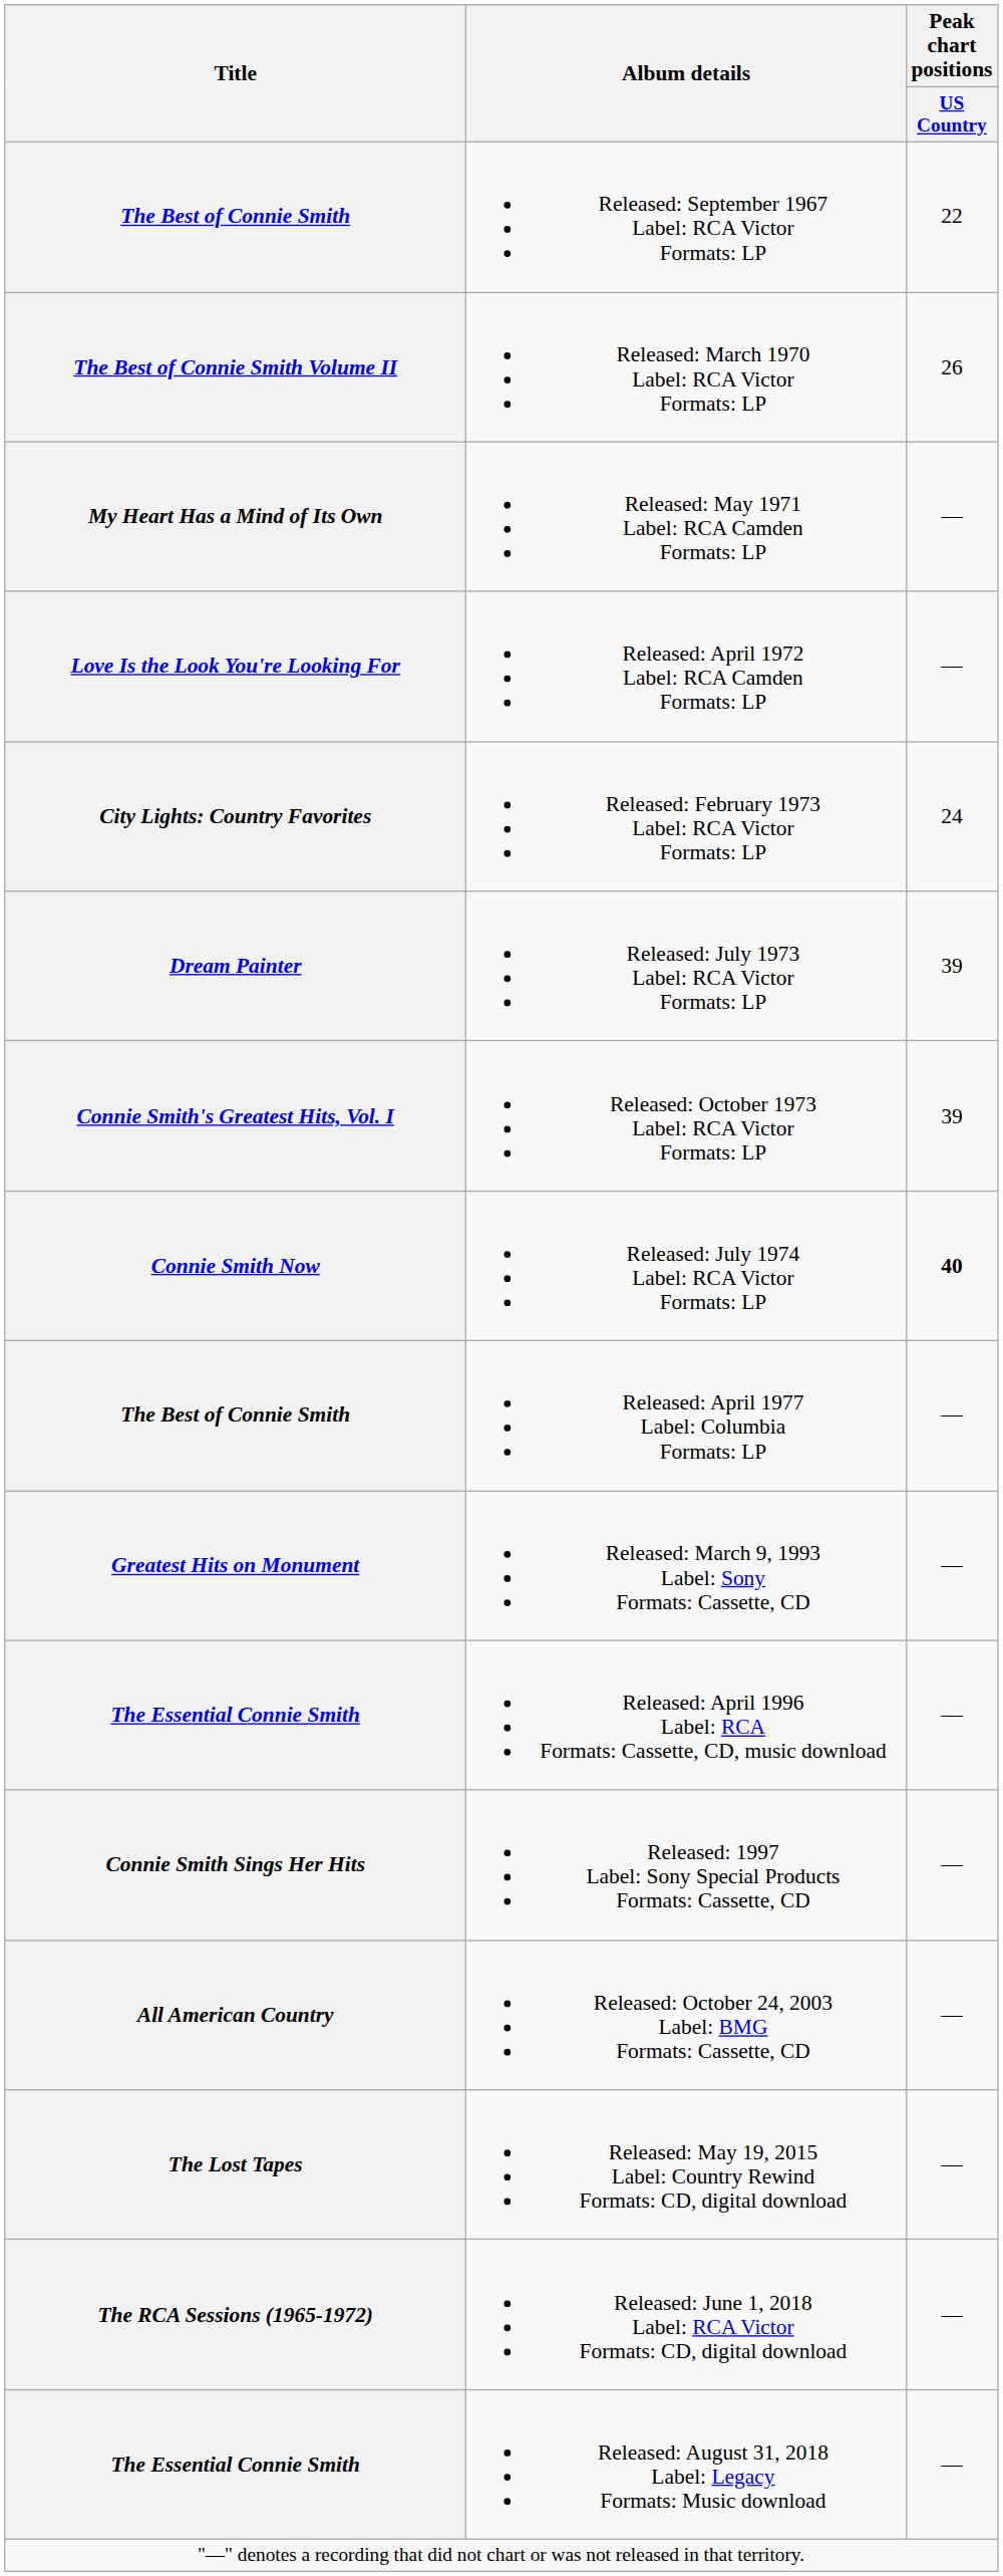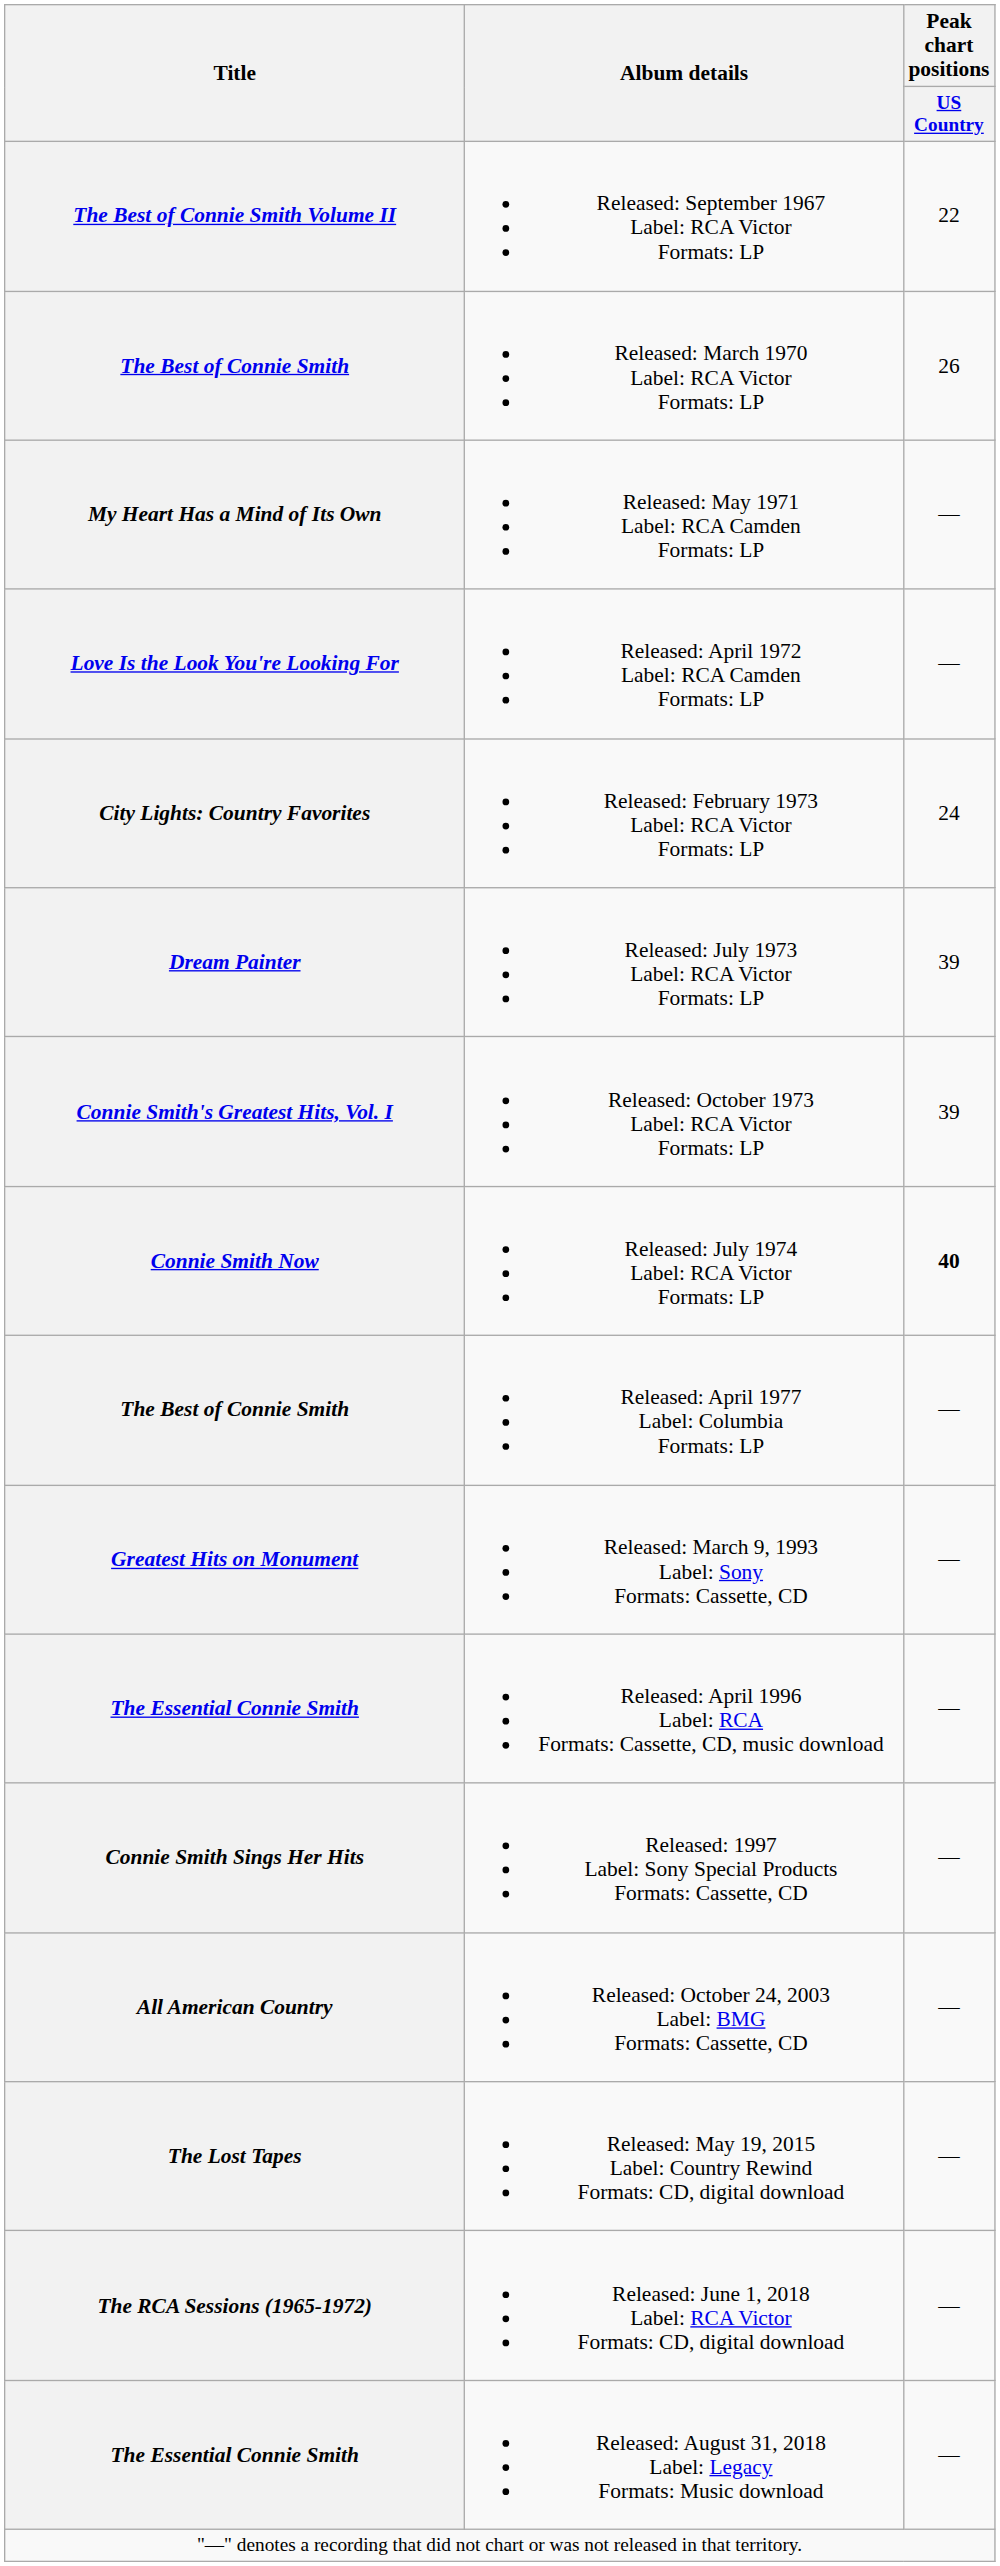Released: September 1967 Label: RCA Victor Formats: LP | Title: The Best of Connie Smith -> The Best of Connie Smith Volume II
Released: March 1970 Label: RCA Victor Formats: LP | Title: The Best of Connie Smith Volume II -> The Best of Connie Smith
